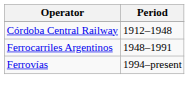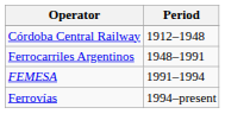+ row: FEMESA | 1991–1994
